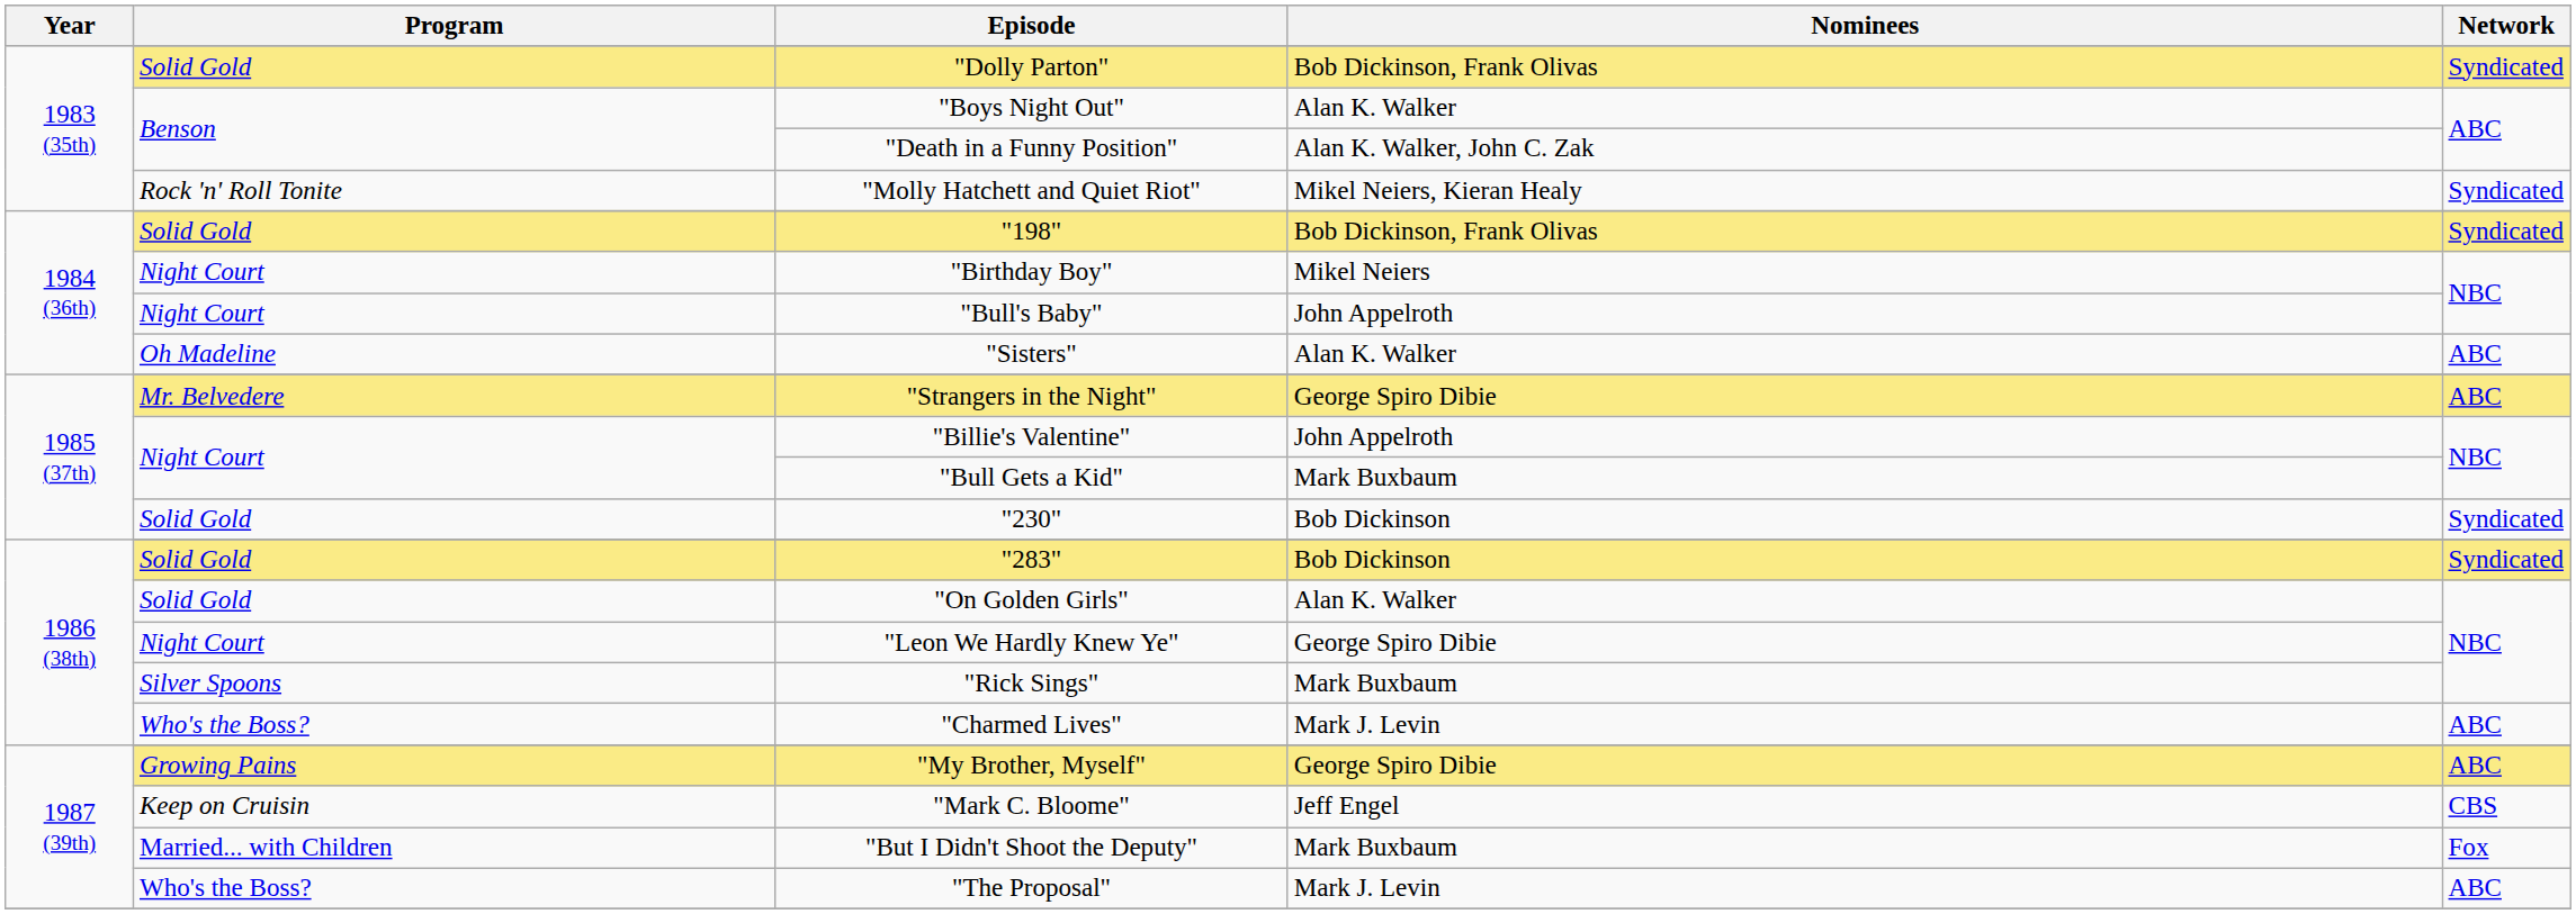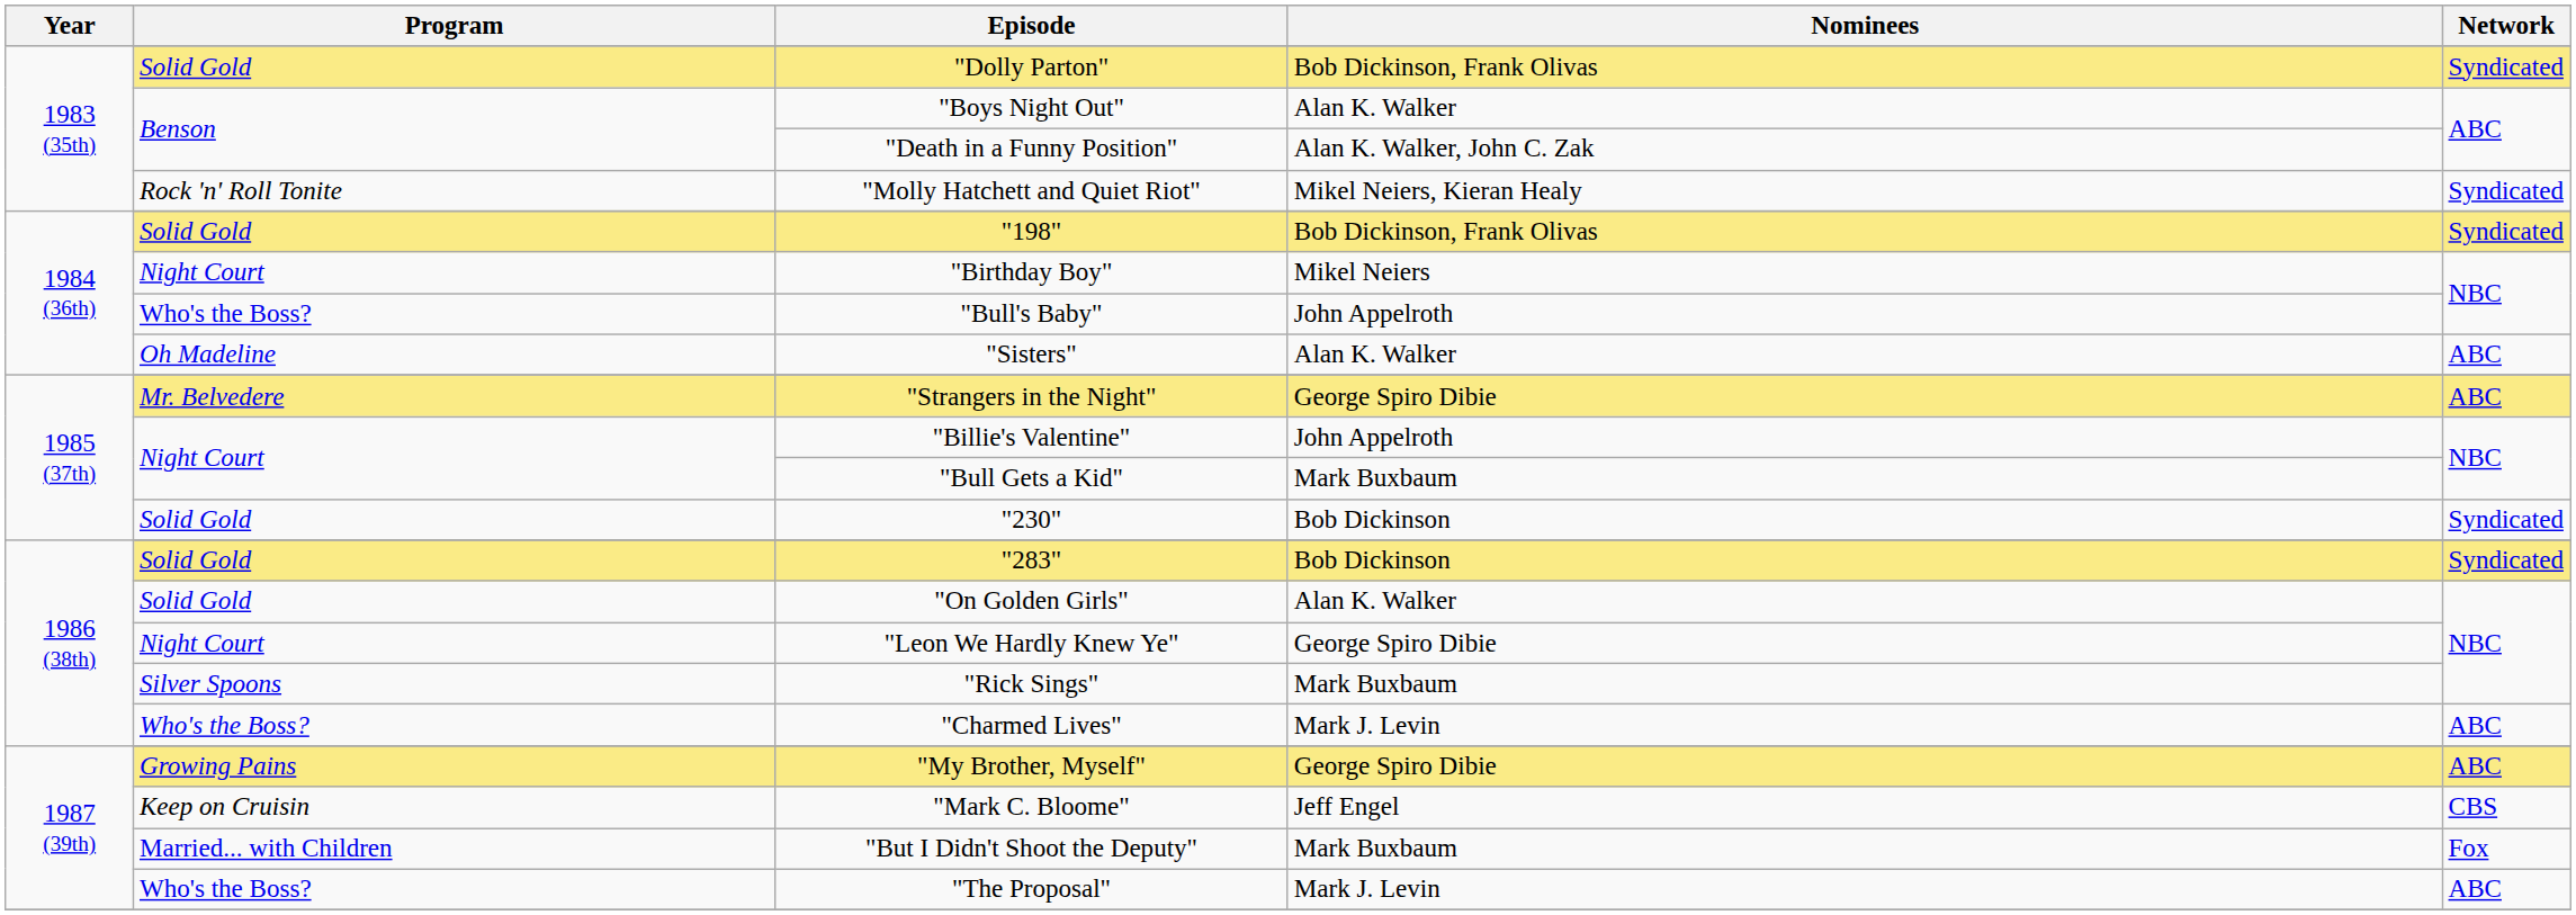"Bull's Baby" | Program: Night Court -> Who's the Boss?
